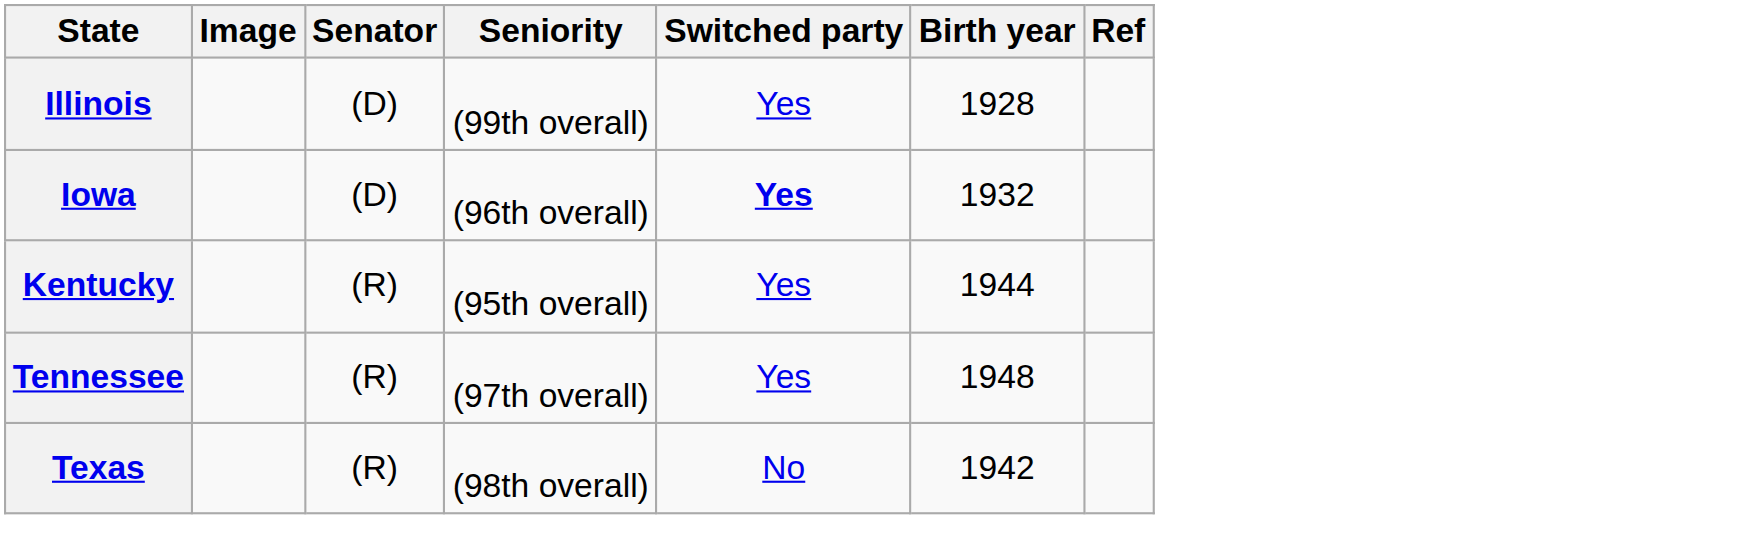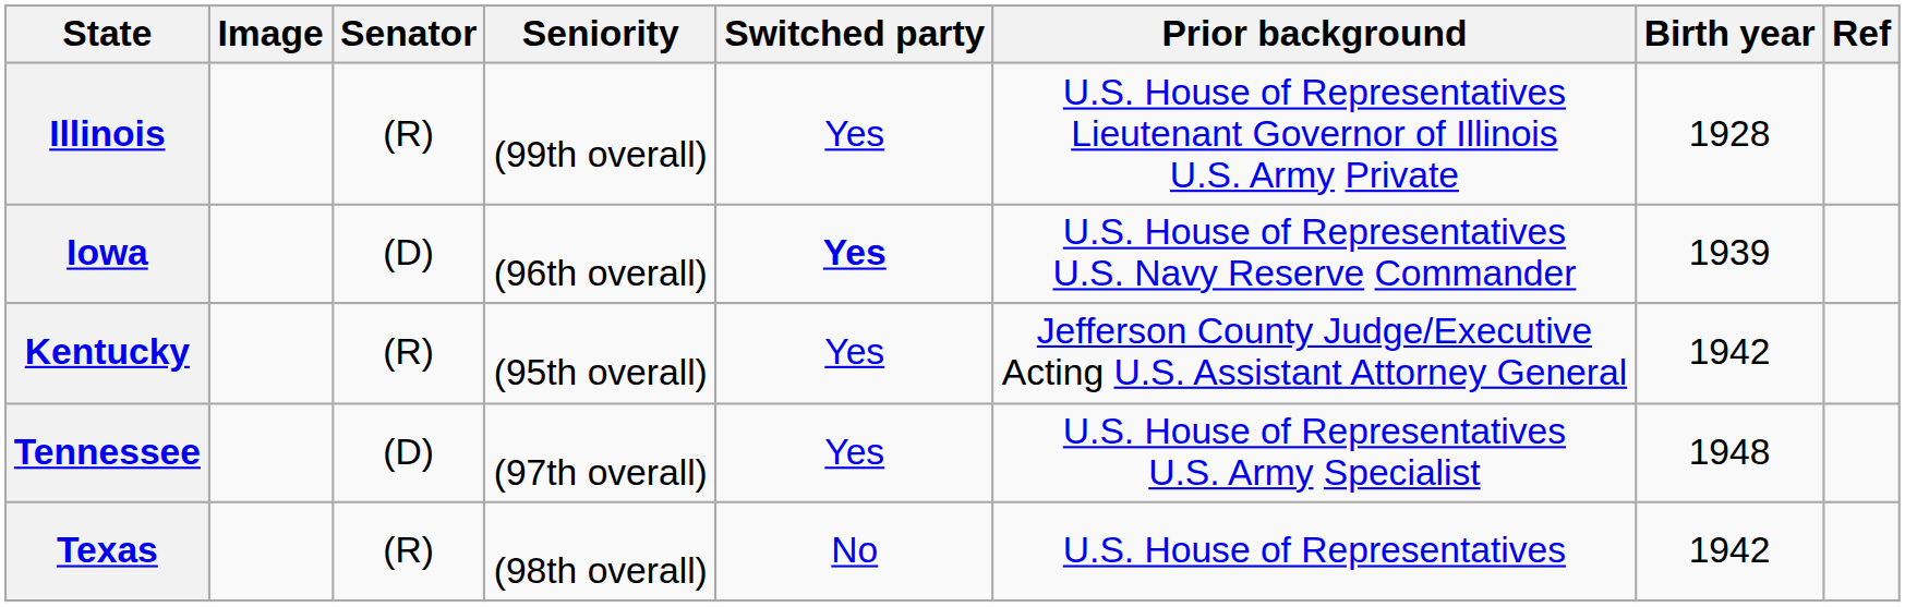+ column: Prior background | U.S. House of Representatives Lieutenant Governor of Illinois U.S. Army Private | U.S. House of Representatives U.S. Navy Reserve Commander | Jefferson County Judge/Executive Acting U.S. Assistant Attorney General | U.S. House of Representatives U.S. Army Specialist | U.S. House of Representatives
Illinois | Senator: (D) -> (R)
Iowa | Birth year: 1932 -> 1939
Kentucky | Birth year: 1944 -> 1942
Tennessee | Senator: (R) -> (D)
